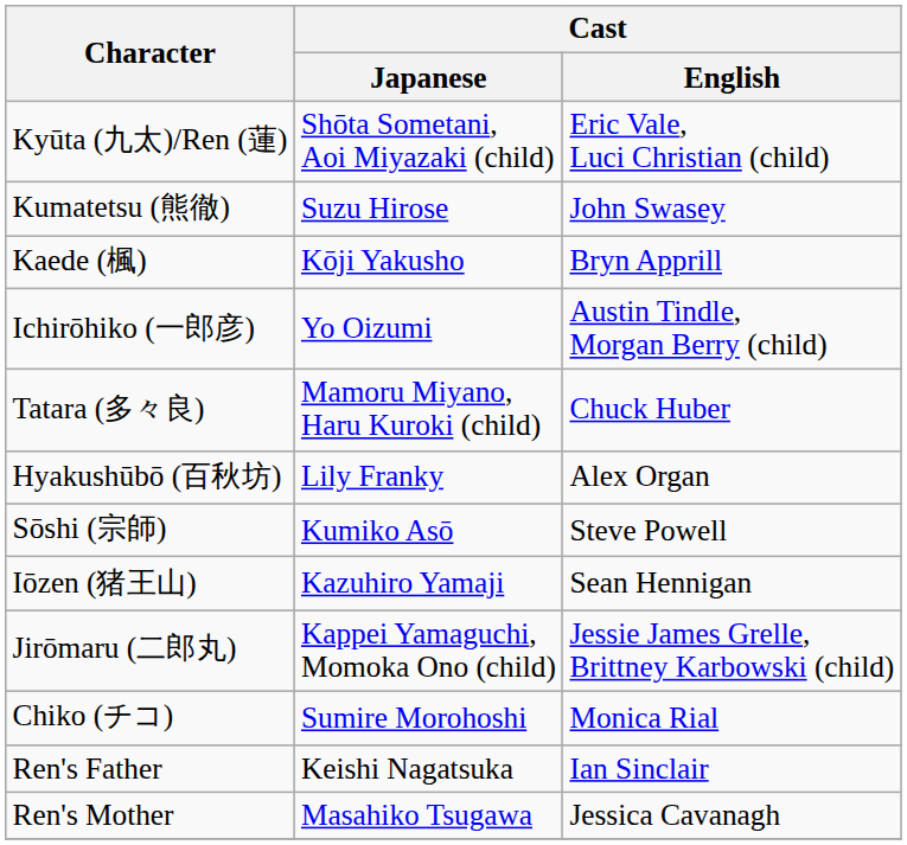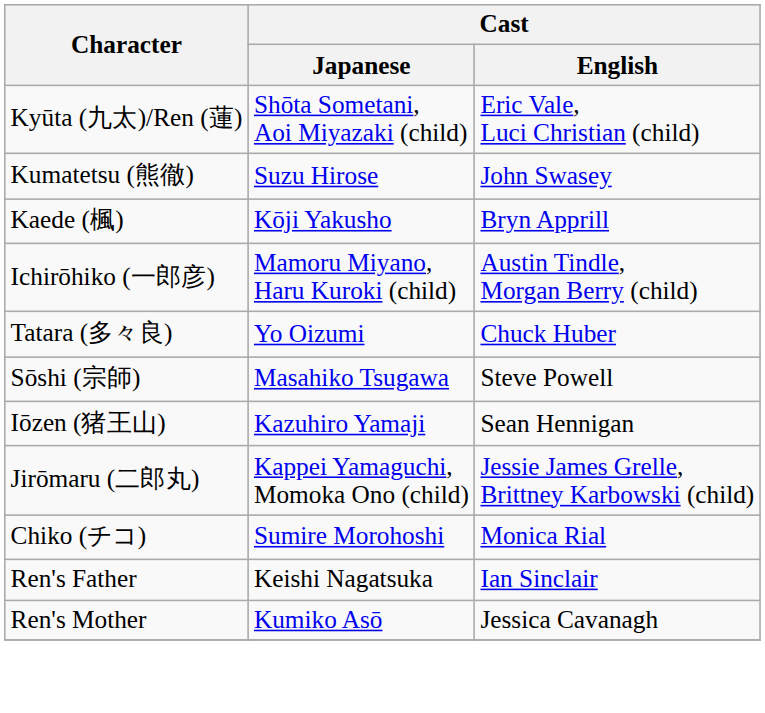Ichirōhiko (一郎彦) | Cast / Japanese: Yo Oizumi -> Mamoru Miyano, Haru Kuroki (child)
Tatara (多々良) | Cast / Japanese: Mamoru Miyano, Haru Kuroki (child) -> Yo Oizumi
- row: Hyakushūbō (百秋坊) | Lily Franky | Alex Organ
Sōshi (宗師) | Cast / Japanese: Kumiko Asō -> Masahiko Tsugawa
Ren's Mother | Cast / Japanese: Masahiko Tsugawa -> Kumiko Asō
